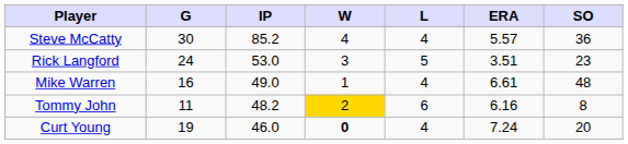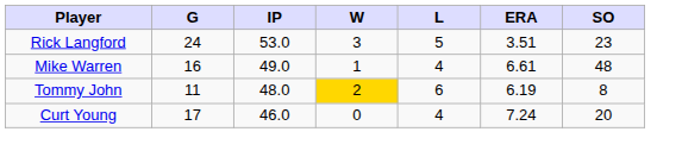- row: Steve McCatty | 30 | 85.2 | 4 | 4 | 5.57 | 36
Tommy John | IP: 48.2 -> 48.0
Tommy John | ERA: 6.16 -> 6.19
Curt Young | G: 19 -> 17
Curt Young | W: bold -> normal
